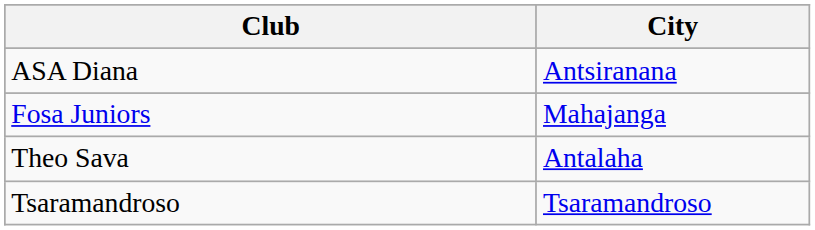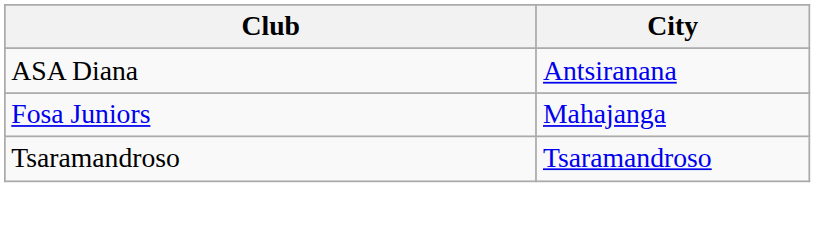- row: Theo Sava | Antalaha
